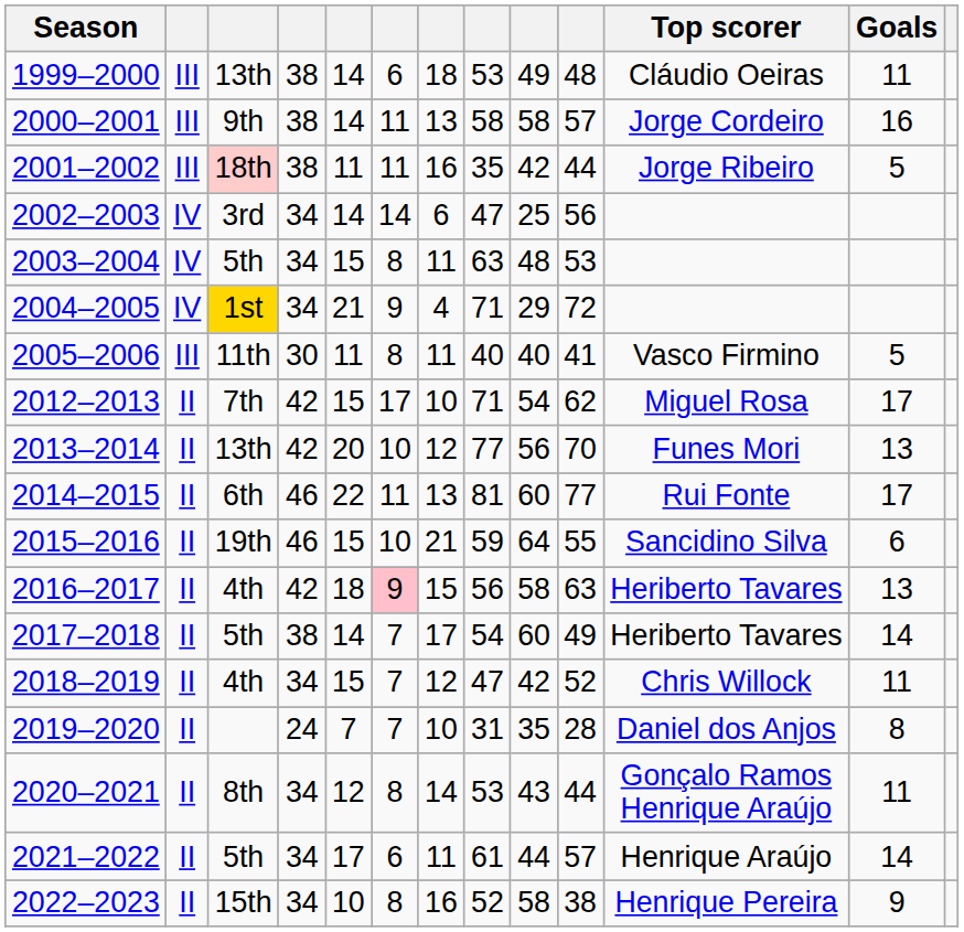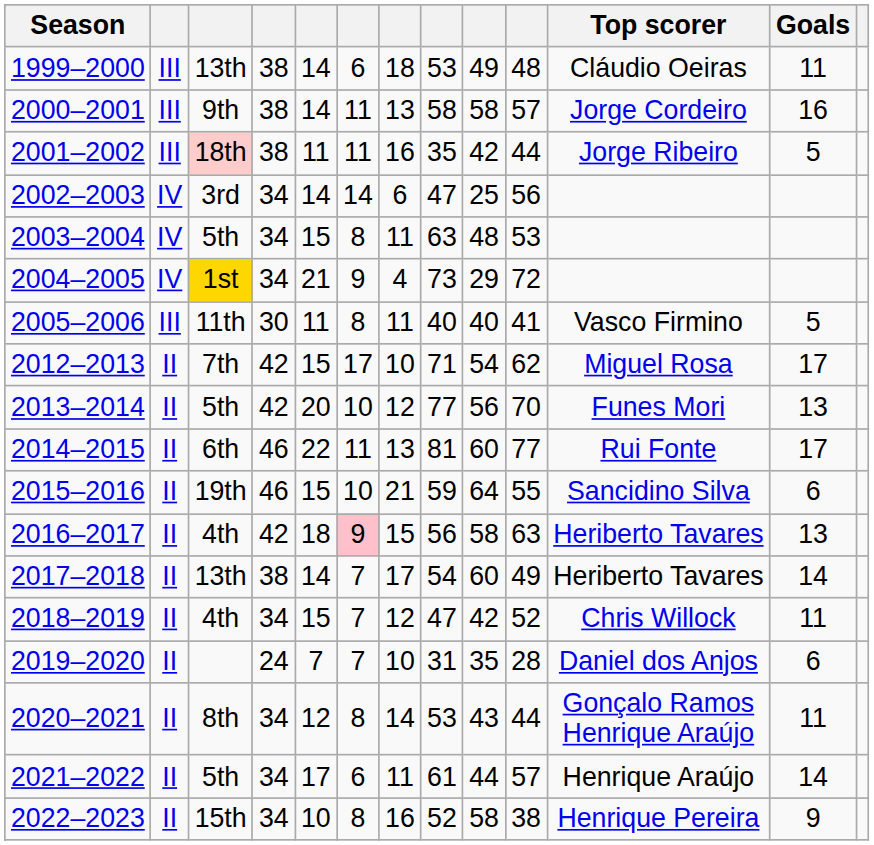2004–2005 | column 8: 71 -> 73
2013–2014 | column 3: 13th -> 5th
2017–2018 | column 3: 5th -> 13th
2019–2020 | Goals: 8 -> 6
